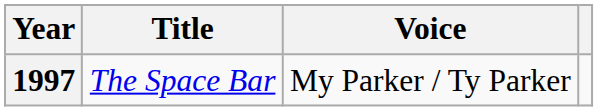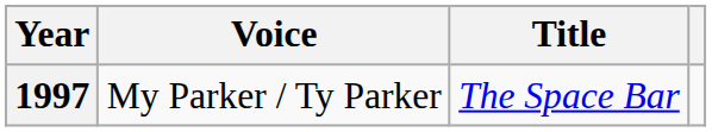columns swapped: Title <-> Voice
